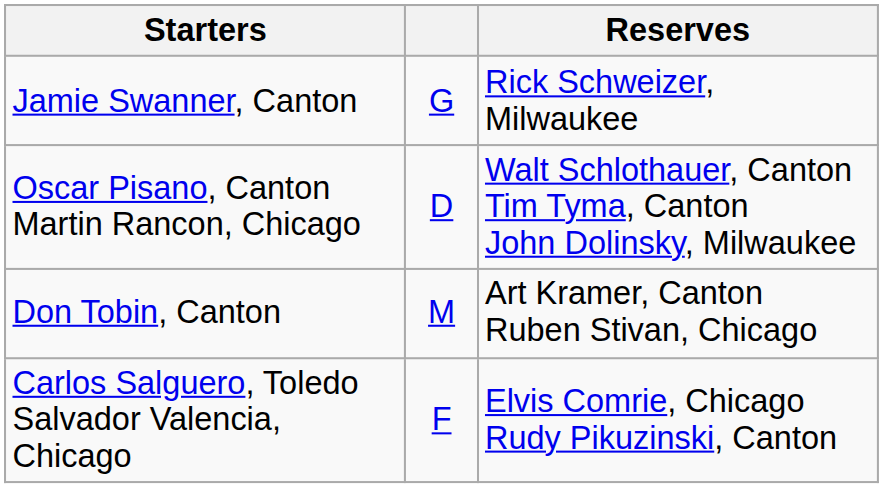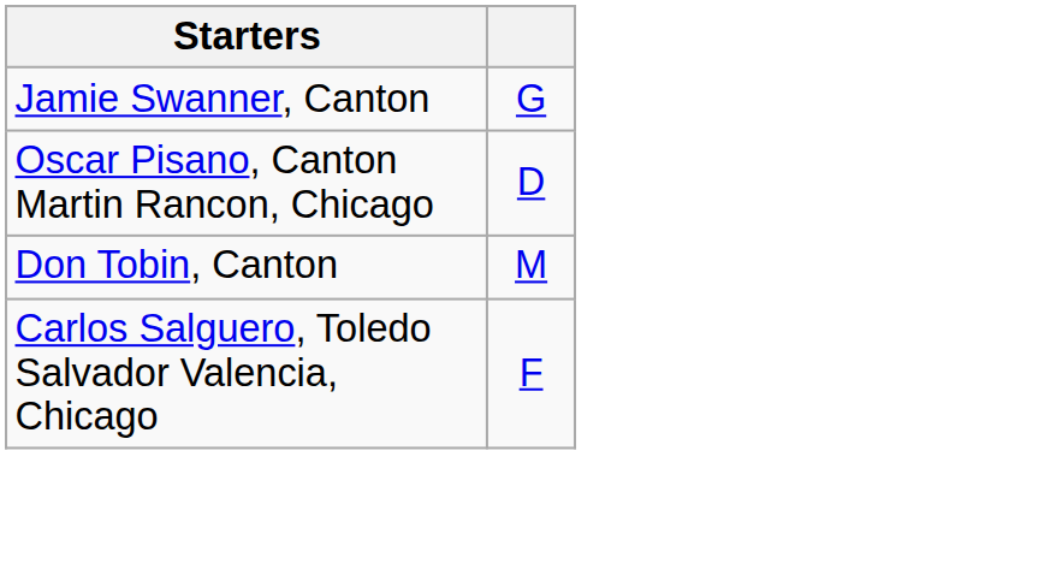- column: Reserves | Rick Schweizer, Milwaukee | Walt Schlothauer, Canton Tim Tyma, Canton John Dolinsky, Milwaukee | Art Kramer, Canton Ruben Stivan, Chicago | Elvis Comrie, Chicago Rudy Pikuzinski, Canton
